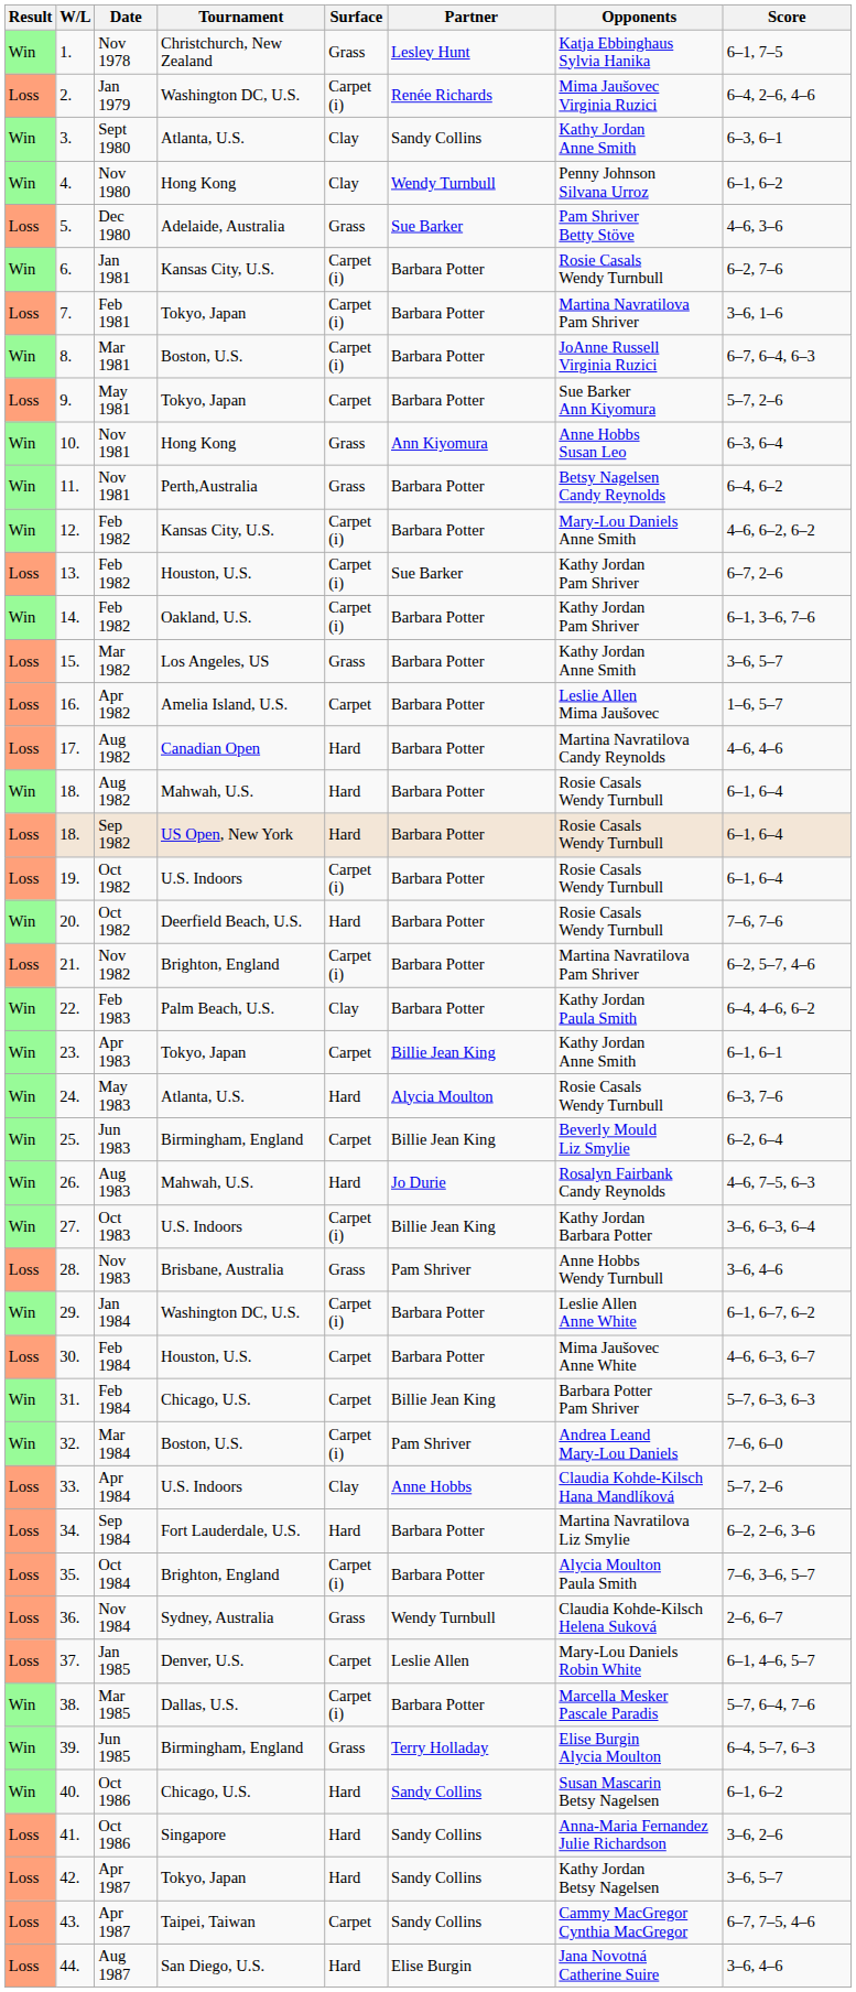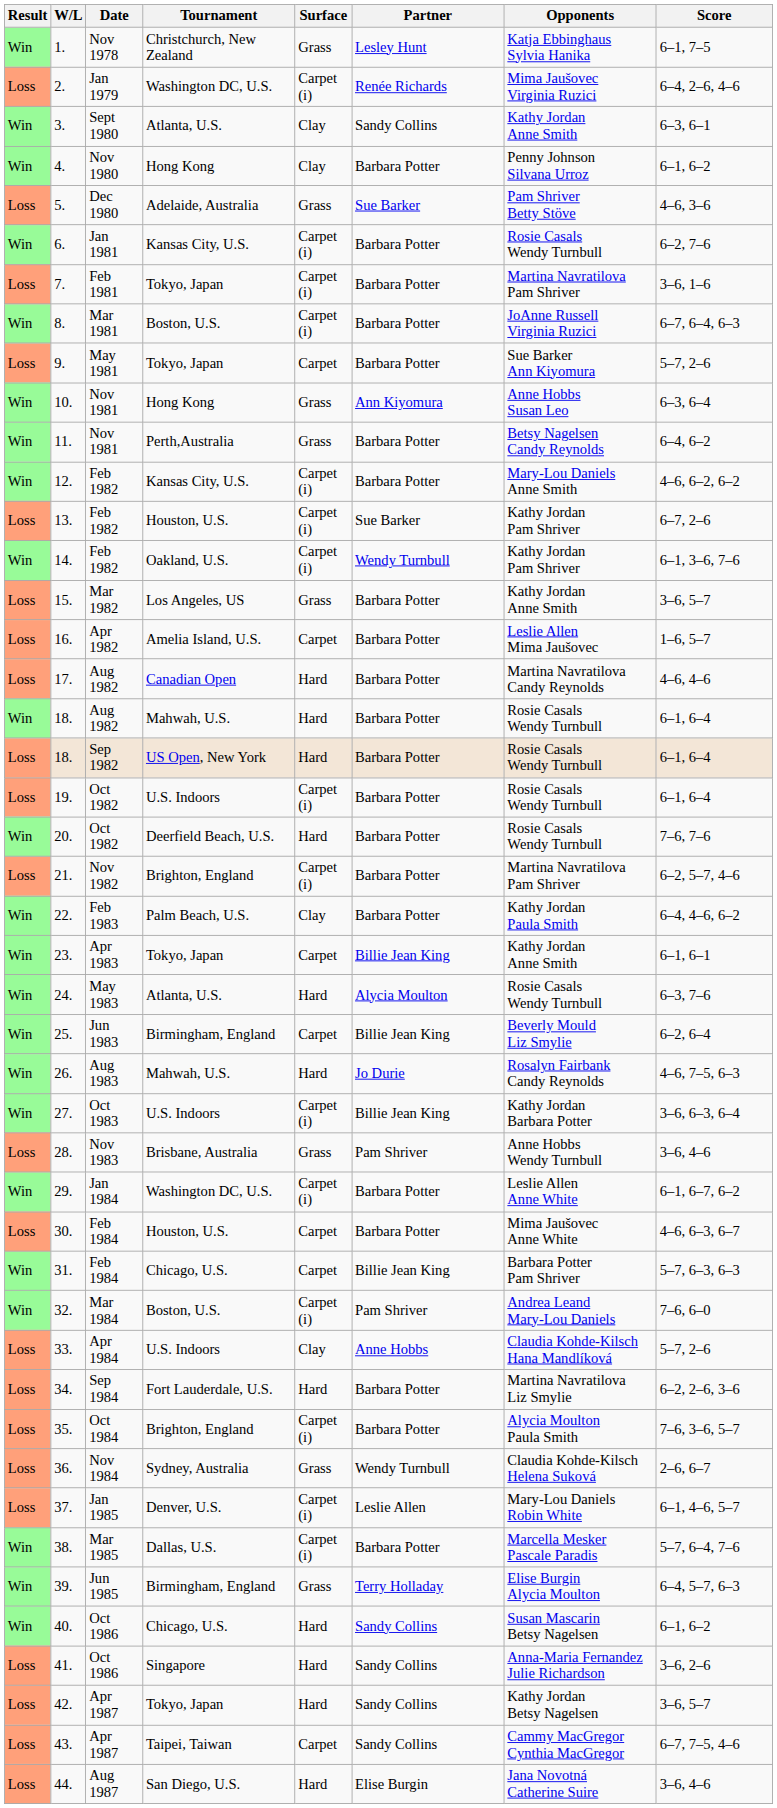4. | Partner: Wendy Turnbull -> Barbara Potter
14. | Partner: Barbara Potter -> Wendy Turnbull
37. | Surface: Carpet -> Carpet (i)
